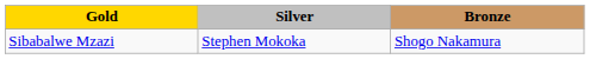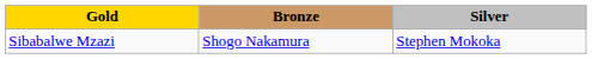columns swapped: Silver <-> Bronze
